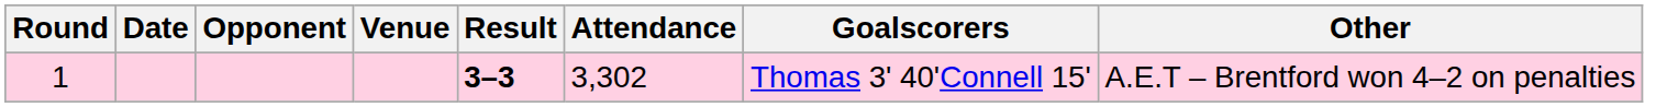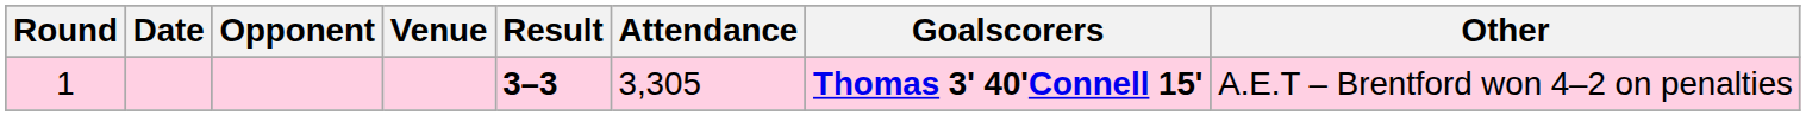1 | Attendance: 3,302 -> 3,305
1 | Goalscorers: normal -> bold
